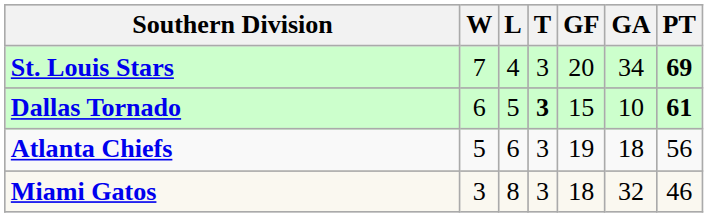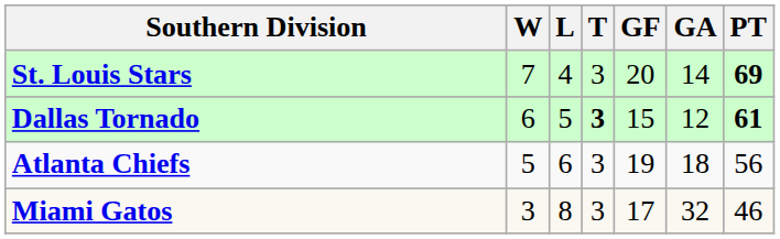St. Louis Stars | GA: 34 -> 14
Dallas Tornado | GA: 10 -> 12
Miami Gatos | GF: 18 -> 17
